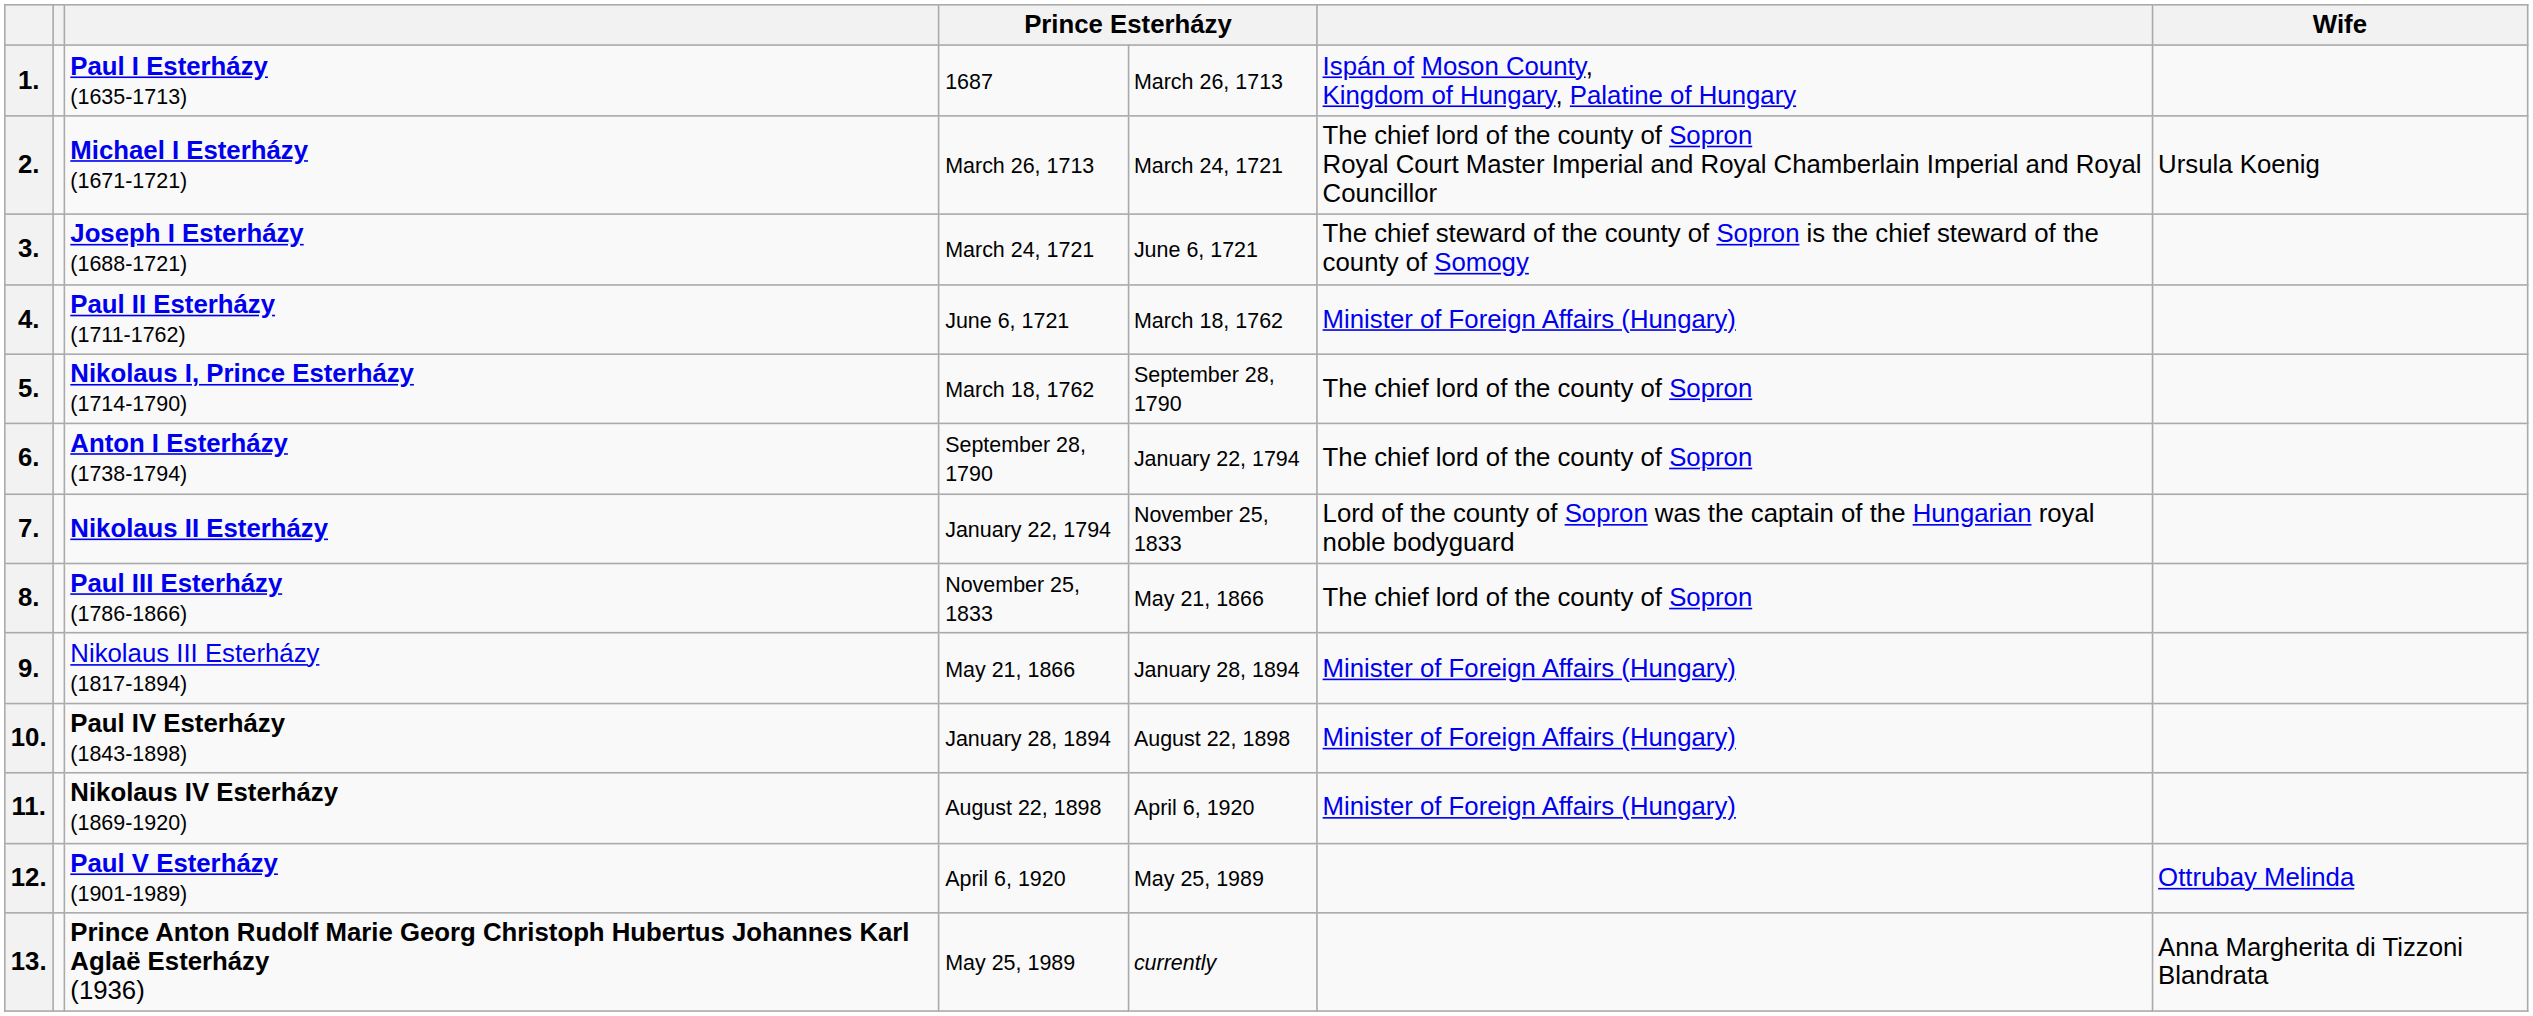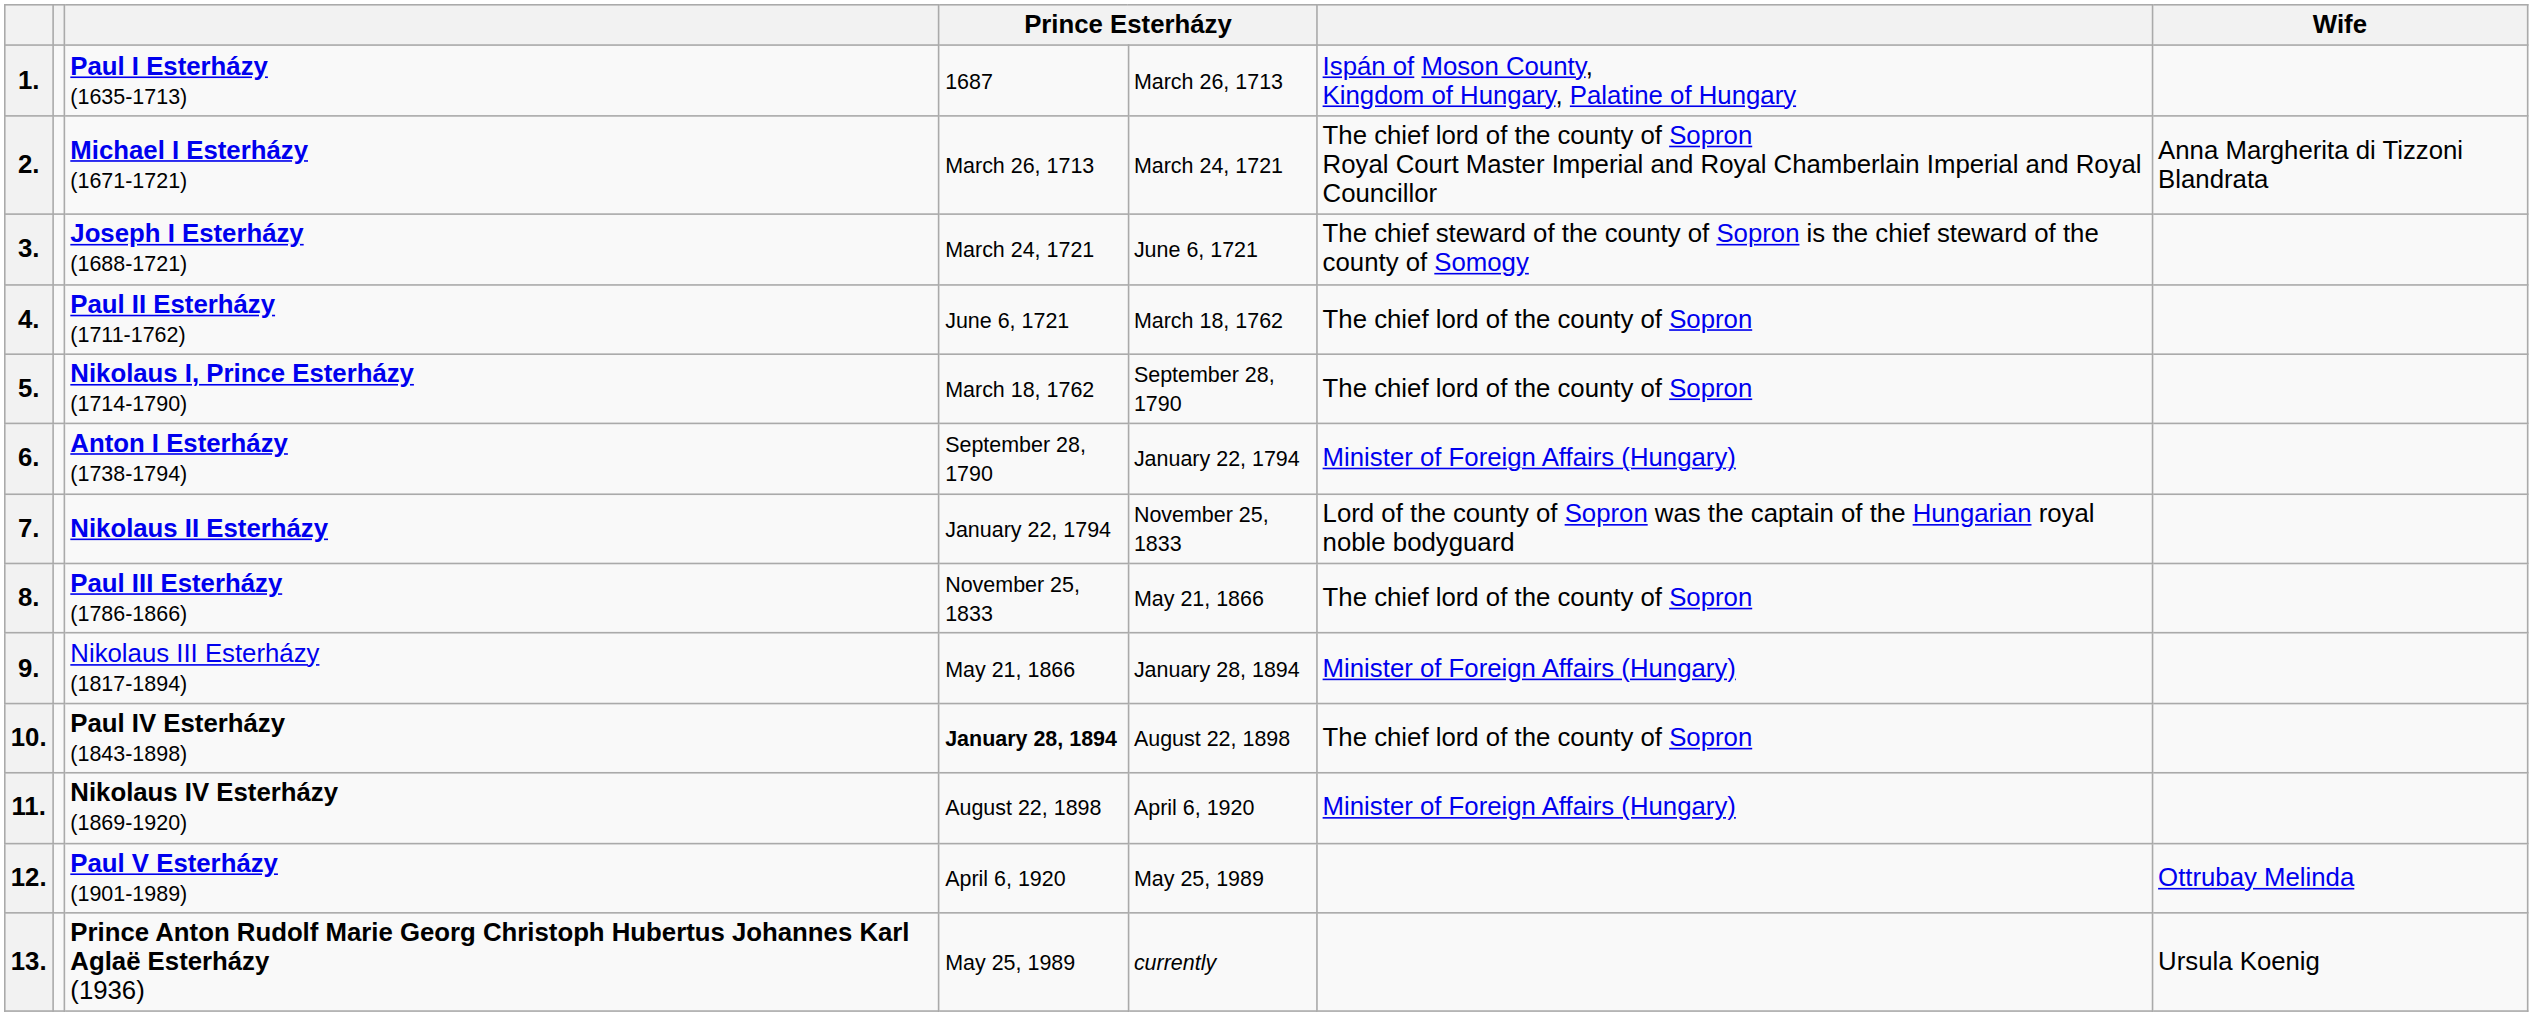2. | Wife: Ursula Koenig -> Anna Margherita di Tizzoni Blandrata
4. | column 6: Minister of Foreign Affairs (Hungary) -> The chief lord of the county of Sopron
6. | column 6: The chief lord of the county of Sopron -> Minister of Foreign Affairs (Hungary)
10. | column 4: normal -> bold
10. | column 6: Minister of Foreign Affairs (Hungary) -> The chief lord of the county of Sopron
13. | Wife: Anna Margherita di Tizzoni Blandrata -> Ursula Koenig
